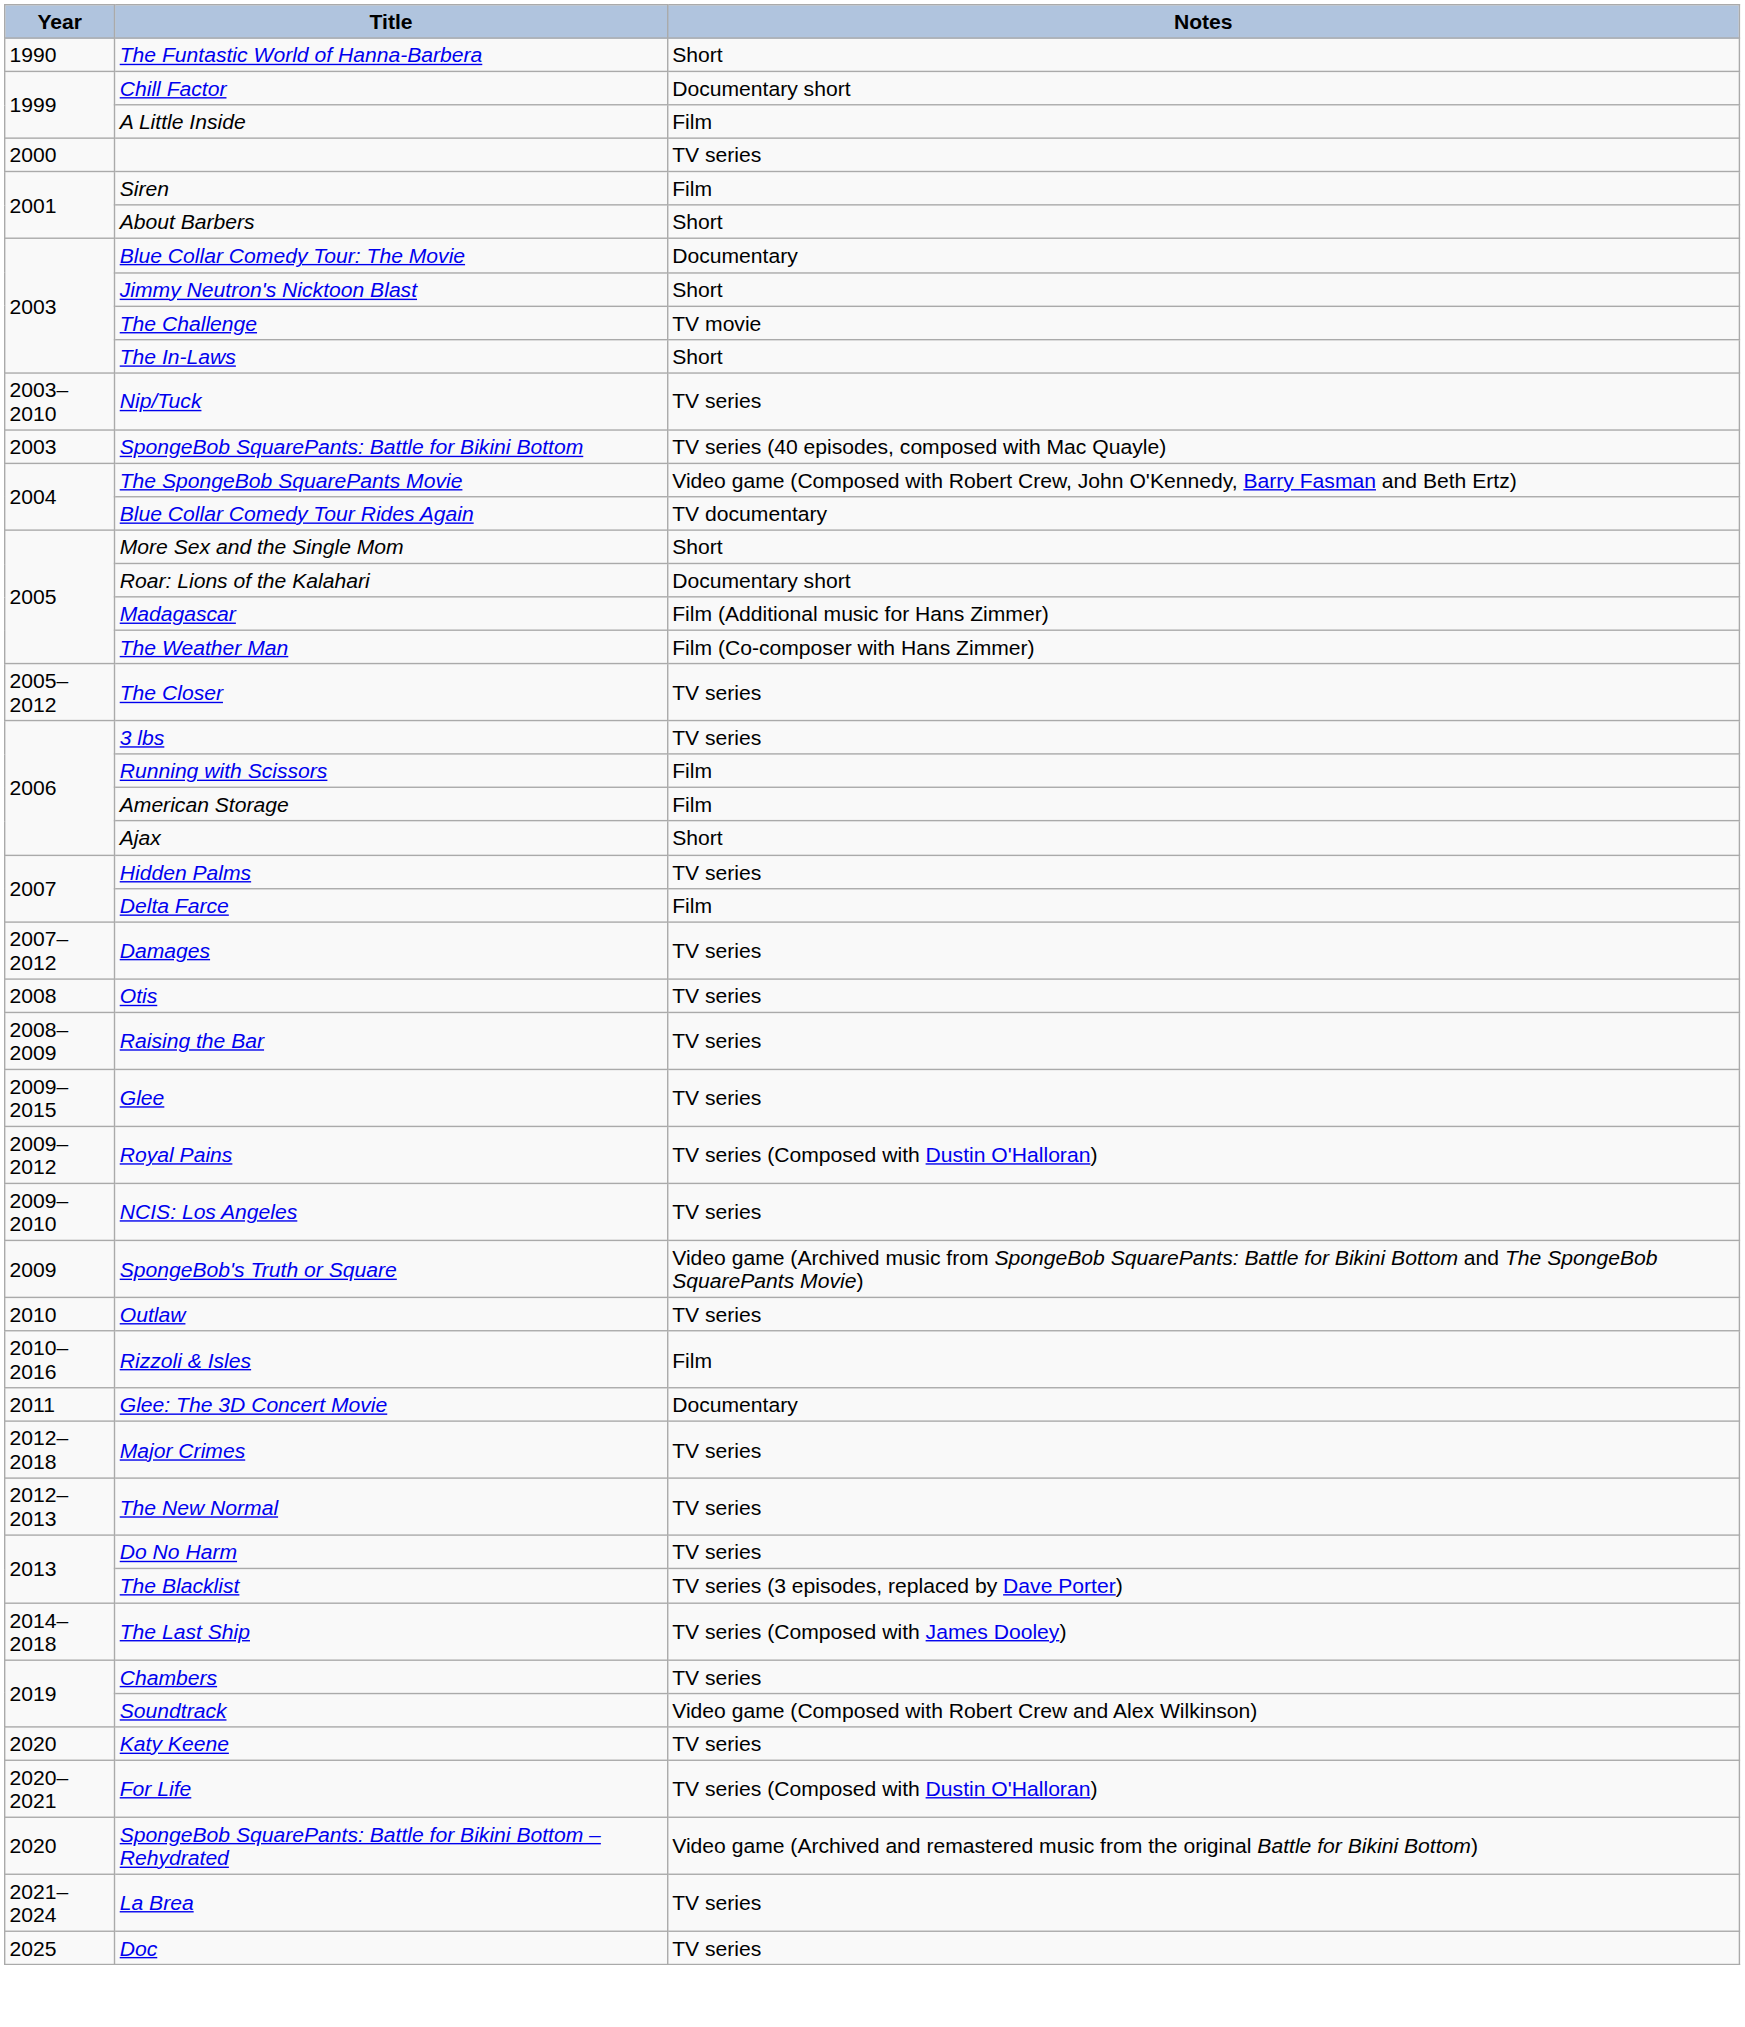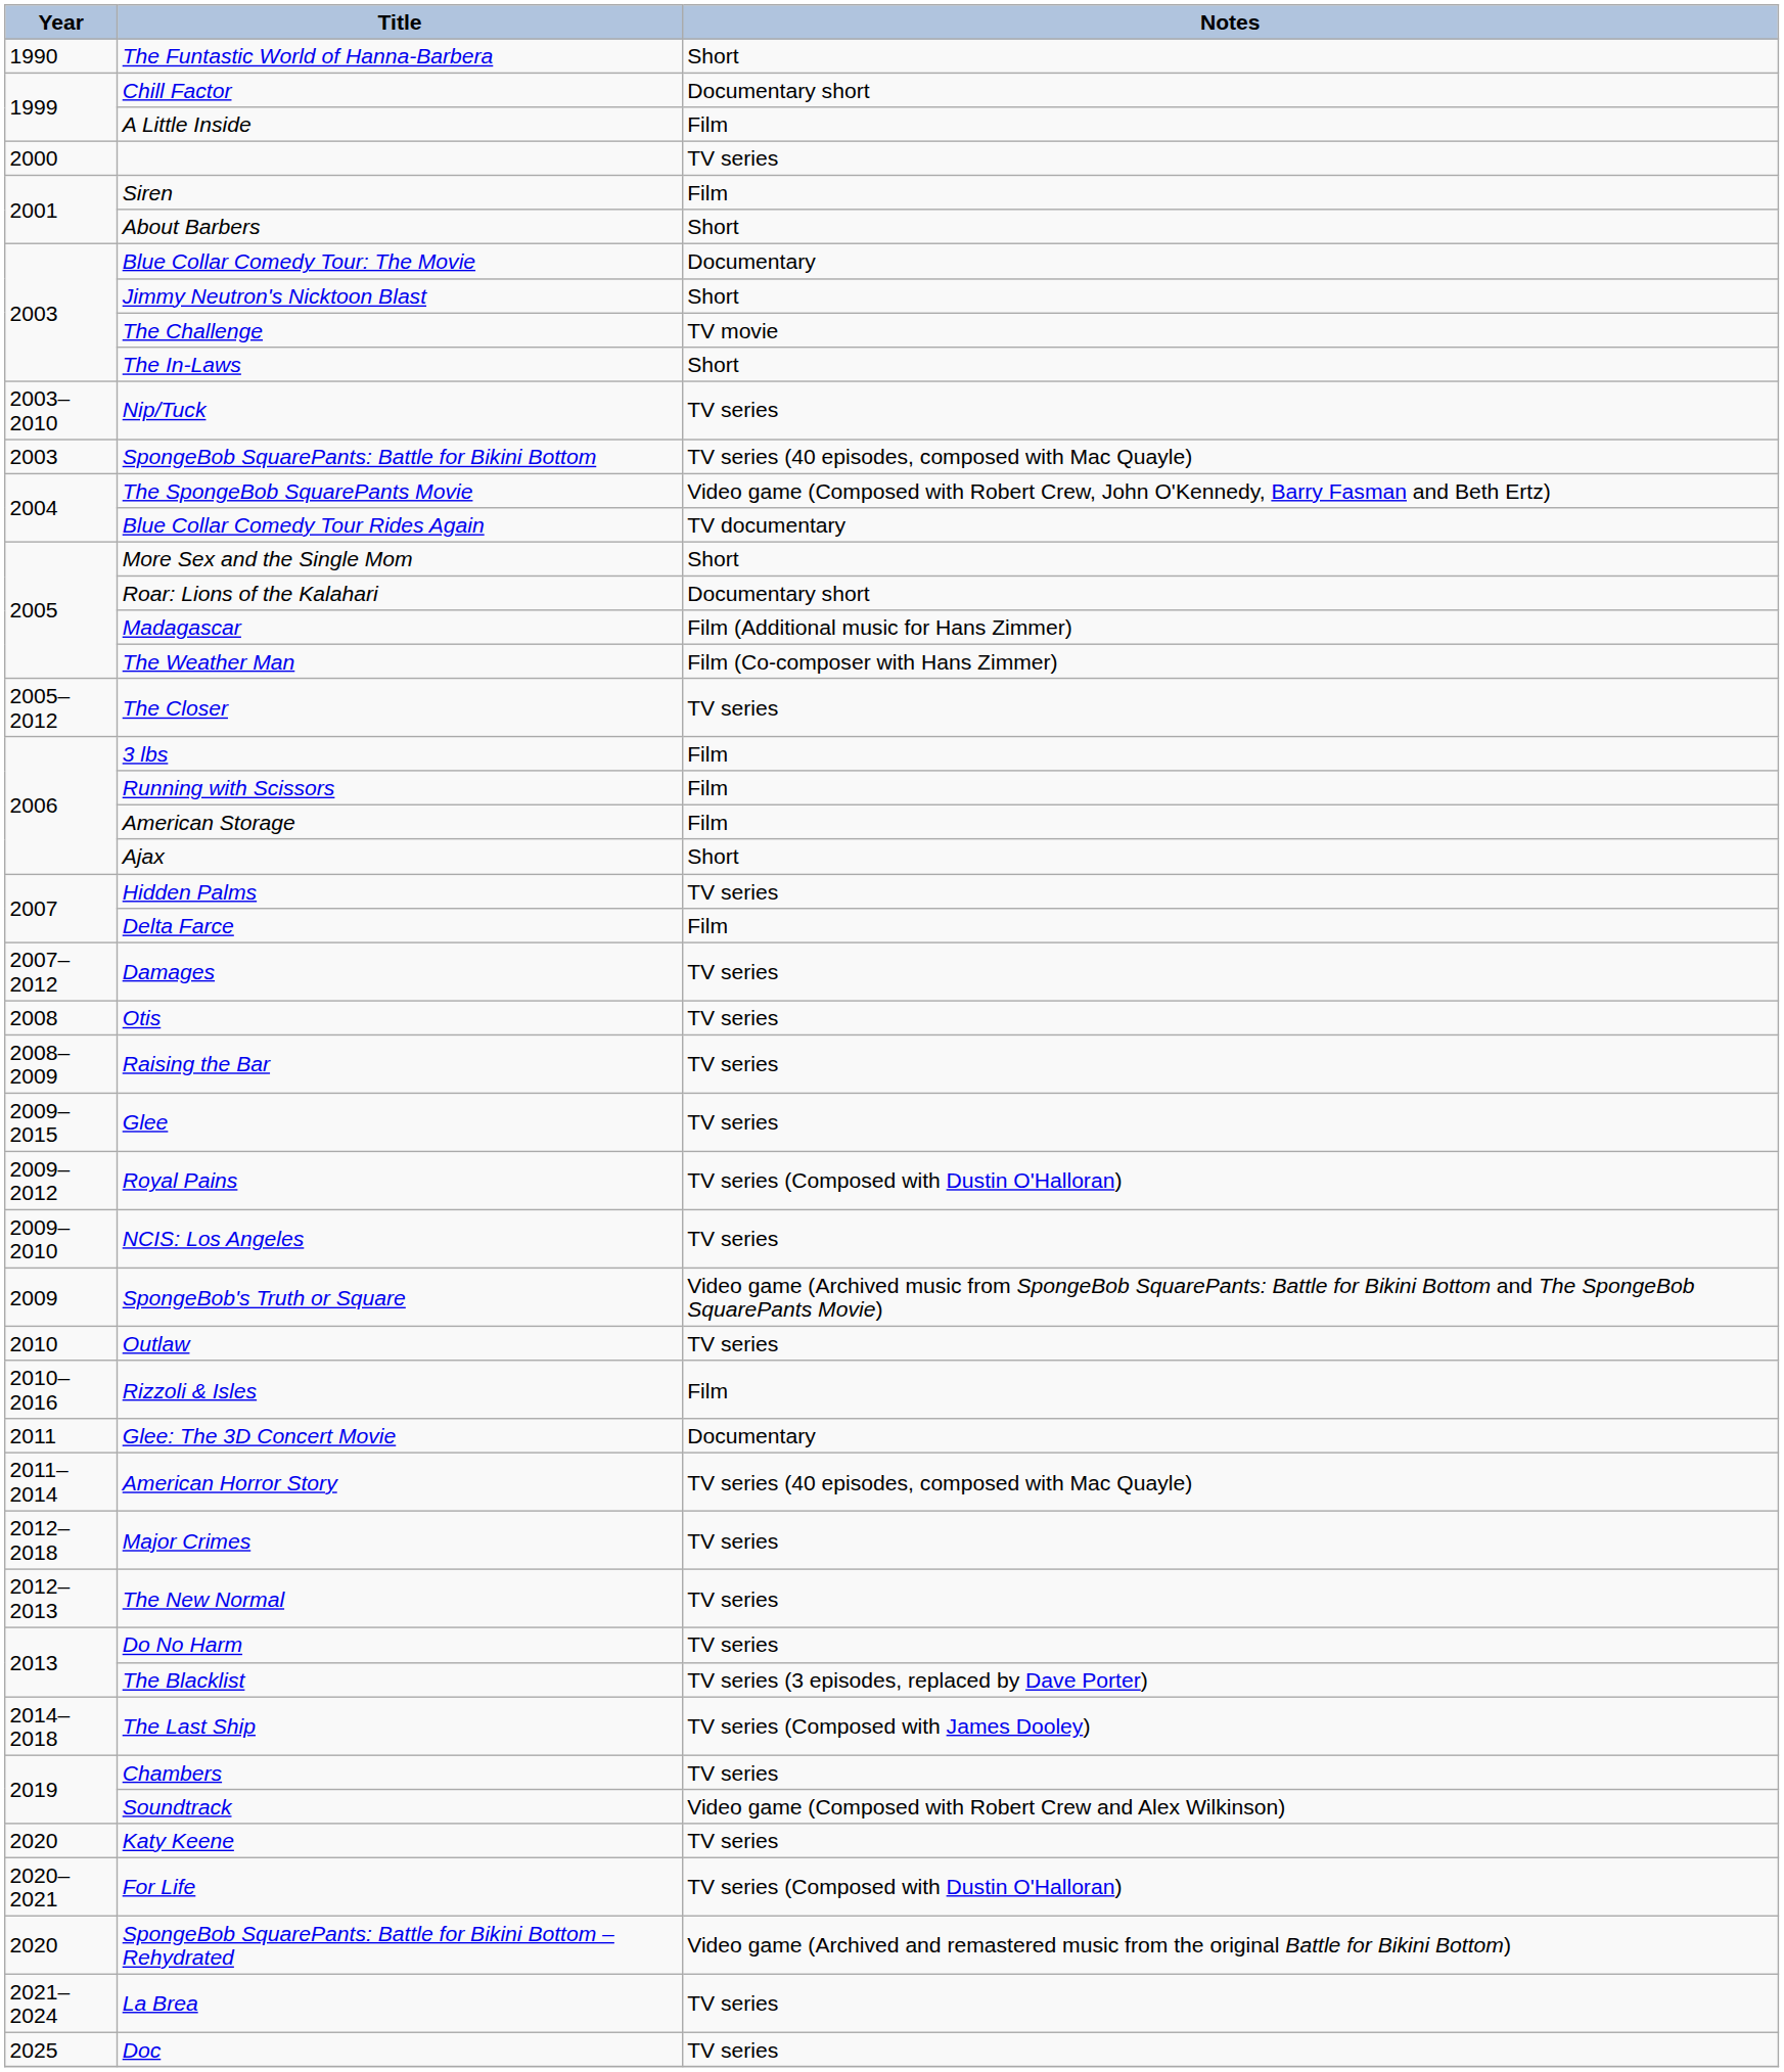3 lbs | Notes: TV series -> Film
+ row: 2011–2014 | American Horror Story | TV series (40 episodes, composed with Mac Quayle)
